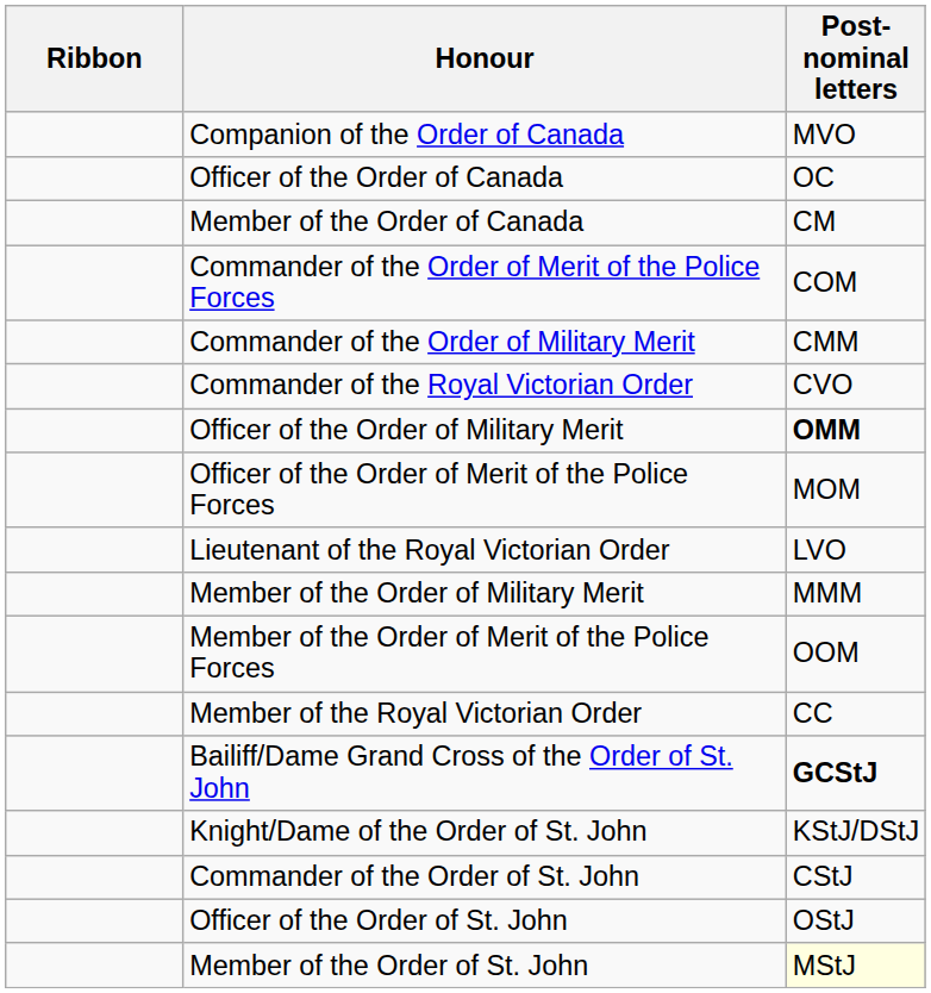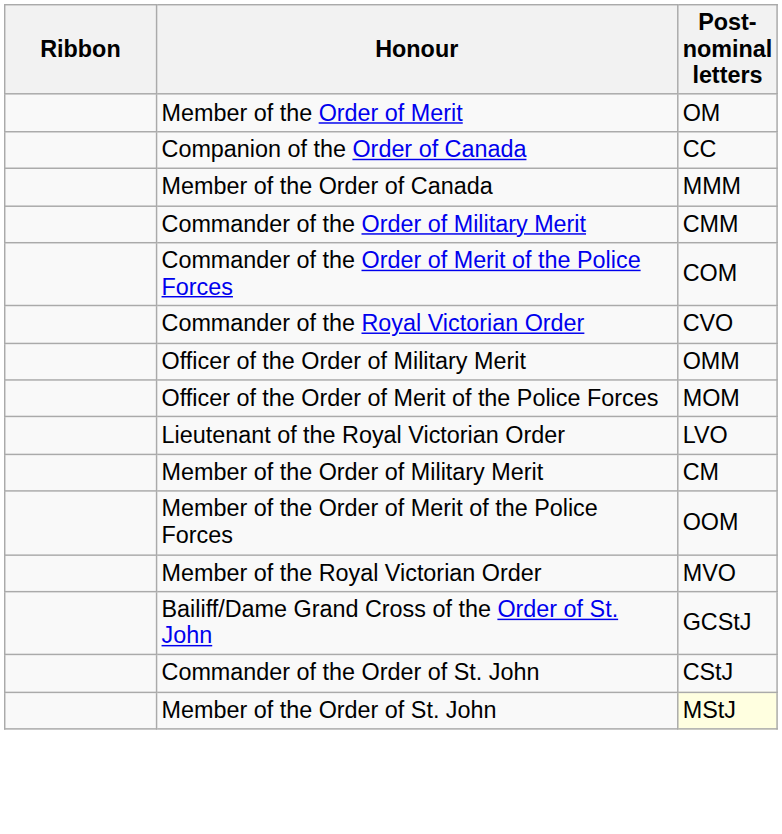+ row: Member of the Order of Merit | OM
Companion of the Order of Canada | Post-nominal letters: MVO -> CC
- row: Officer of the Order of Canada | OC
Member of the Order of Canada | Post-nominal letters: CM -> MMM
rows swapped: Commander of the Order of Military Merit <-> Commander of the Order of Merit of the Police Forces
Officer of the Order of Military Merit | Post-nominal letters: bold -> normal
Member of the Order of Military Merit | Post-nominal letters: MMM -> CM
Member of the Royal Victorian Order | Post-nominal letters: CC -> MVO
Bailiff/Dame Grand Cross of the Order of St. John | Post-nominal letters: bold -> normal
- row: Knight/Dame of the Order of St. John | KStJ/DStJ
- row: Officer of the Order of St. John | OStJ
